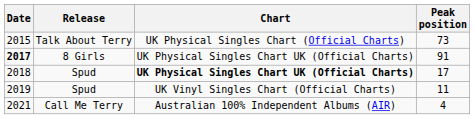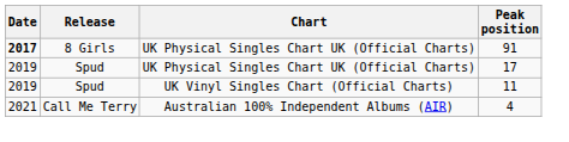- row: 2015 | Talk About Terry | UK Physical Singles Chart (Official Charts) | 73
17 | Date: 2018 -> 2019
17 | Chart: bold -> normal
